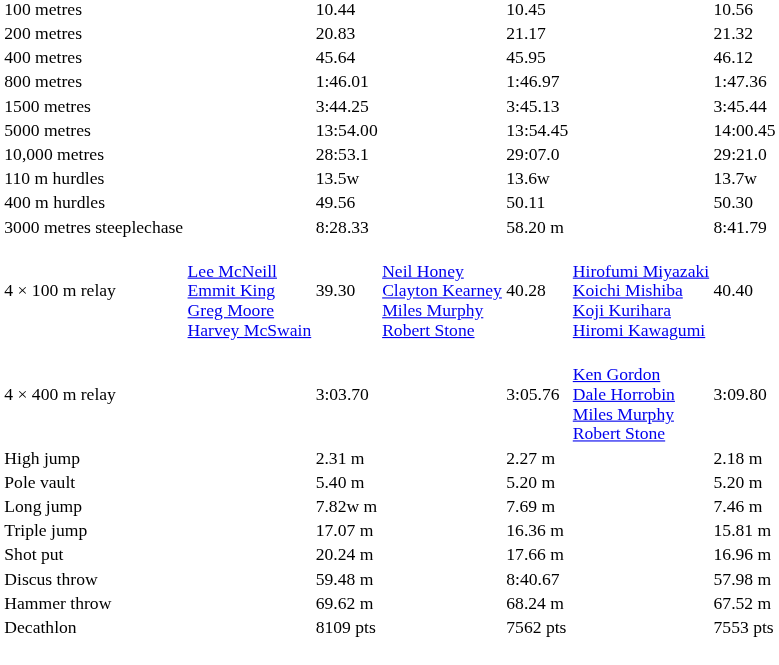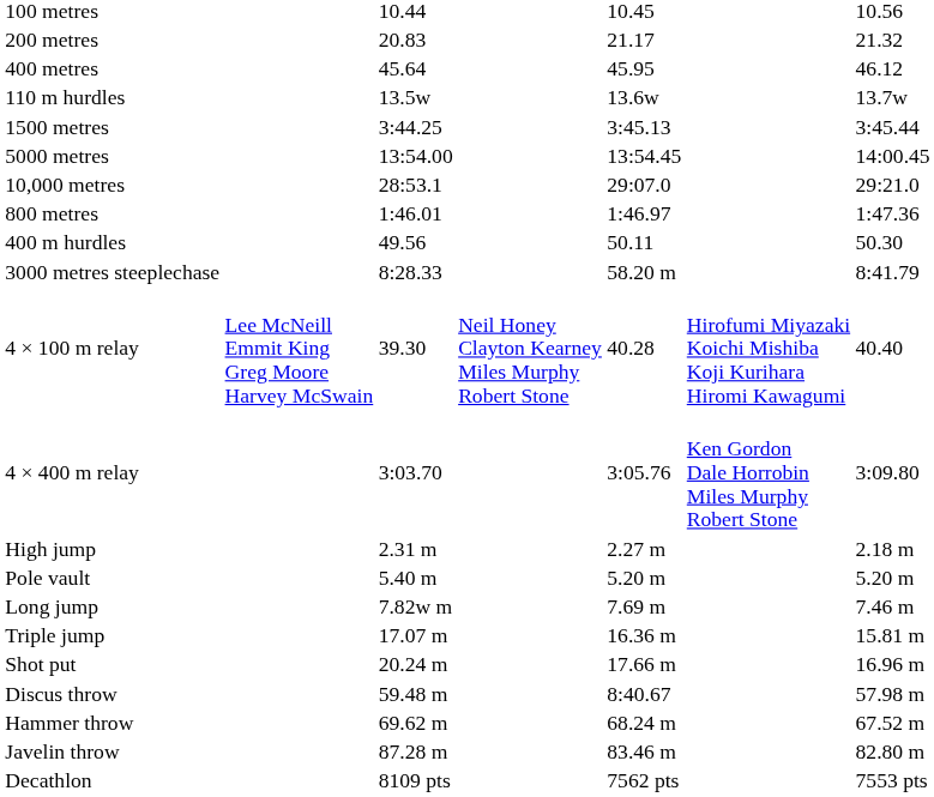rows swapped: 800 metres <-> 110 m hurdles
+ row: Javelin throw | 87.28 m | 83.46 m | 82.80 m
